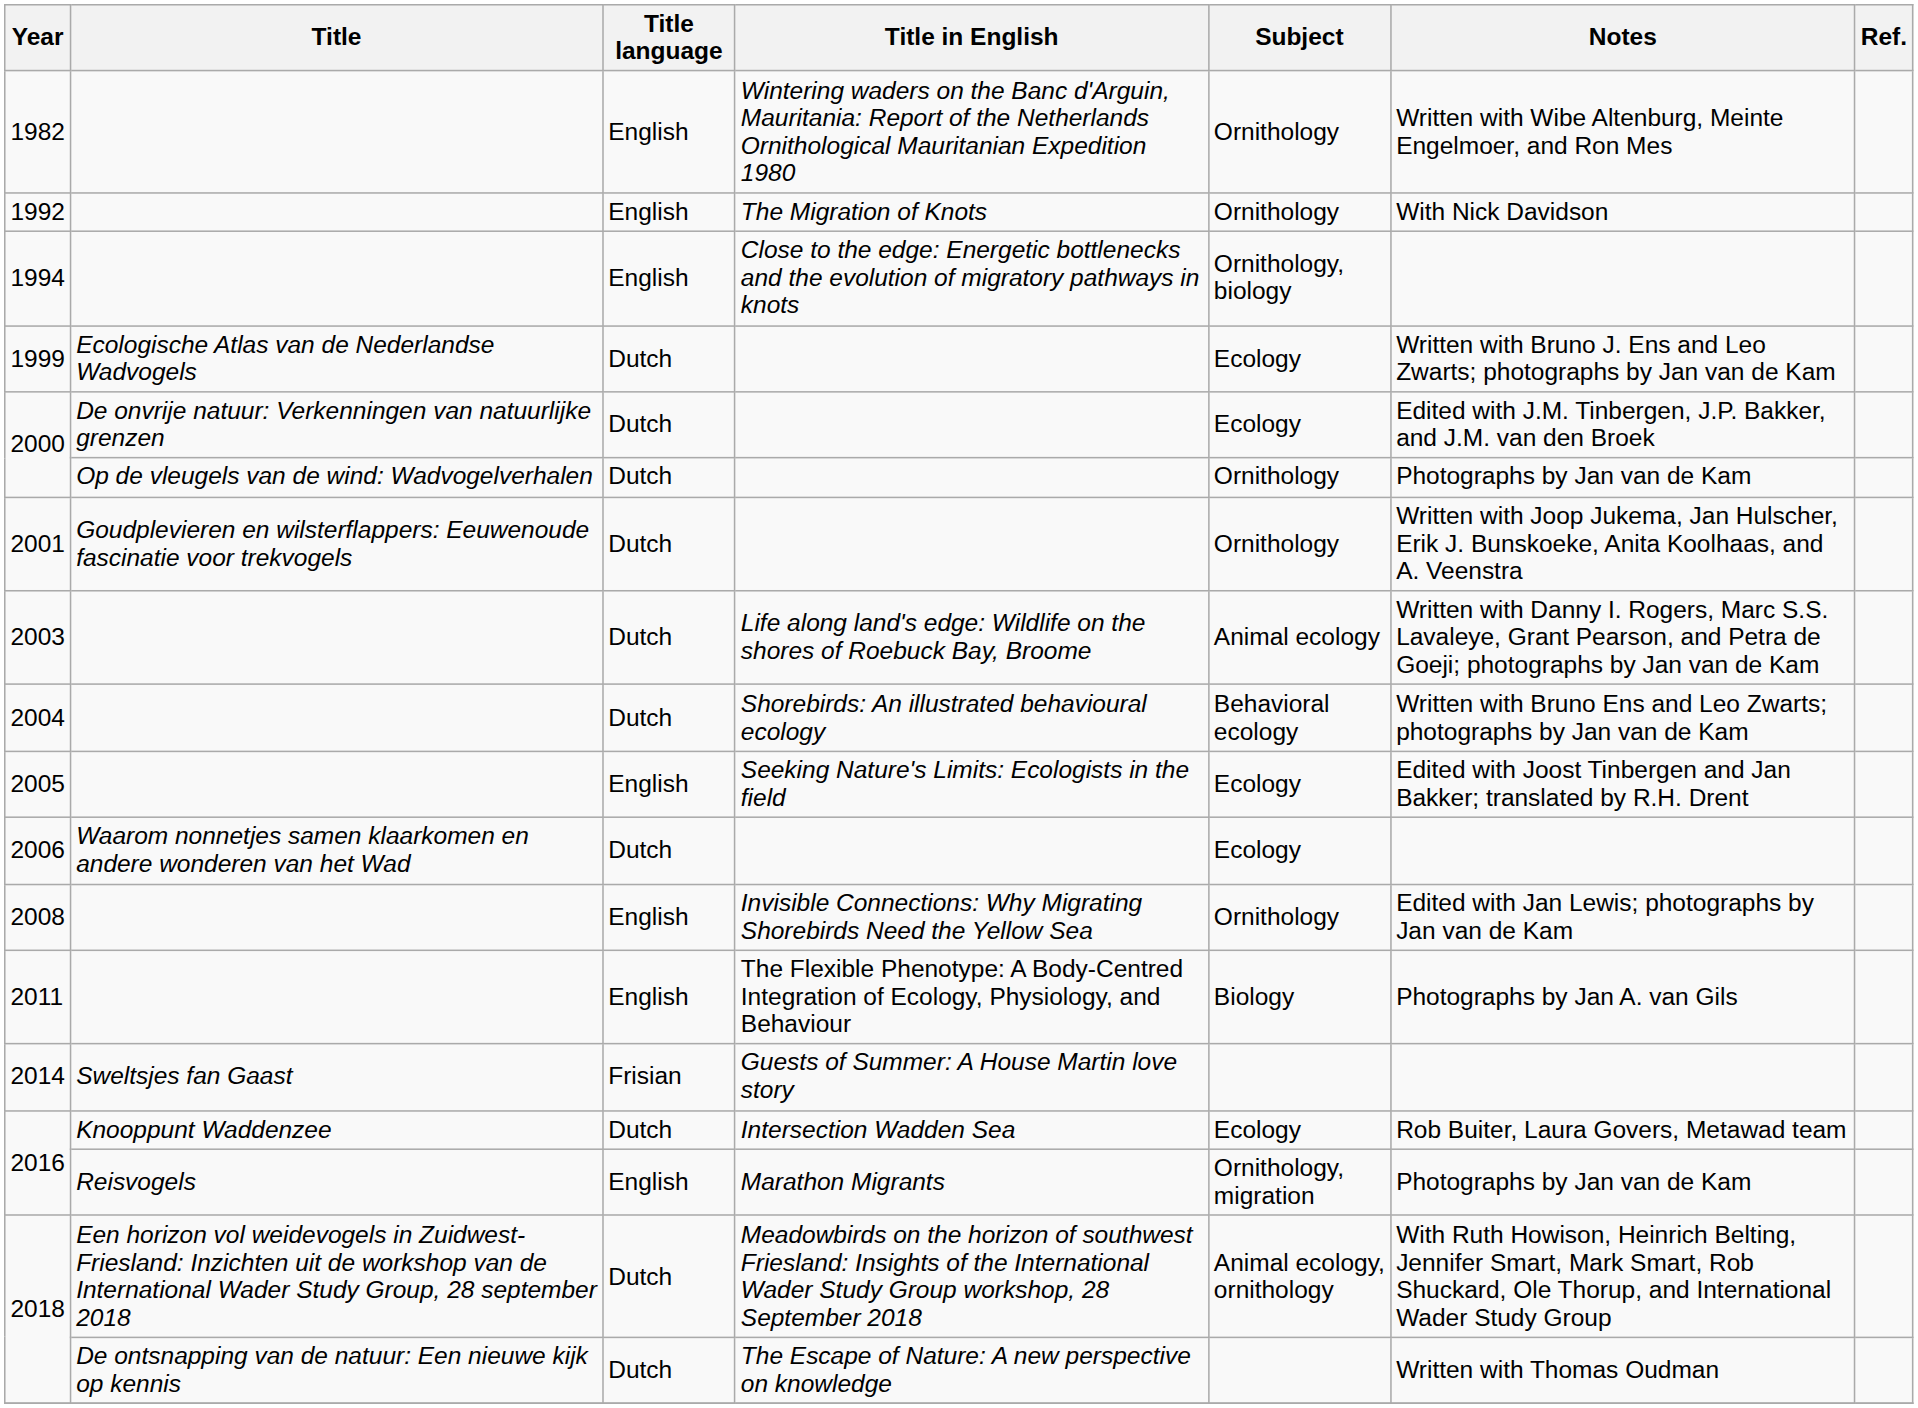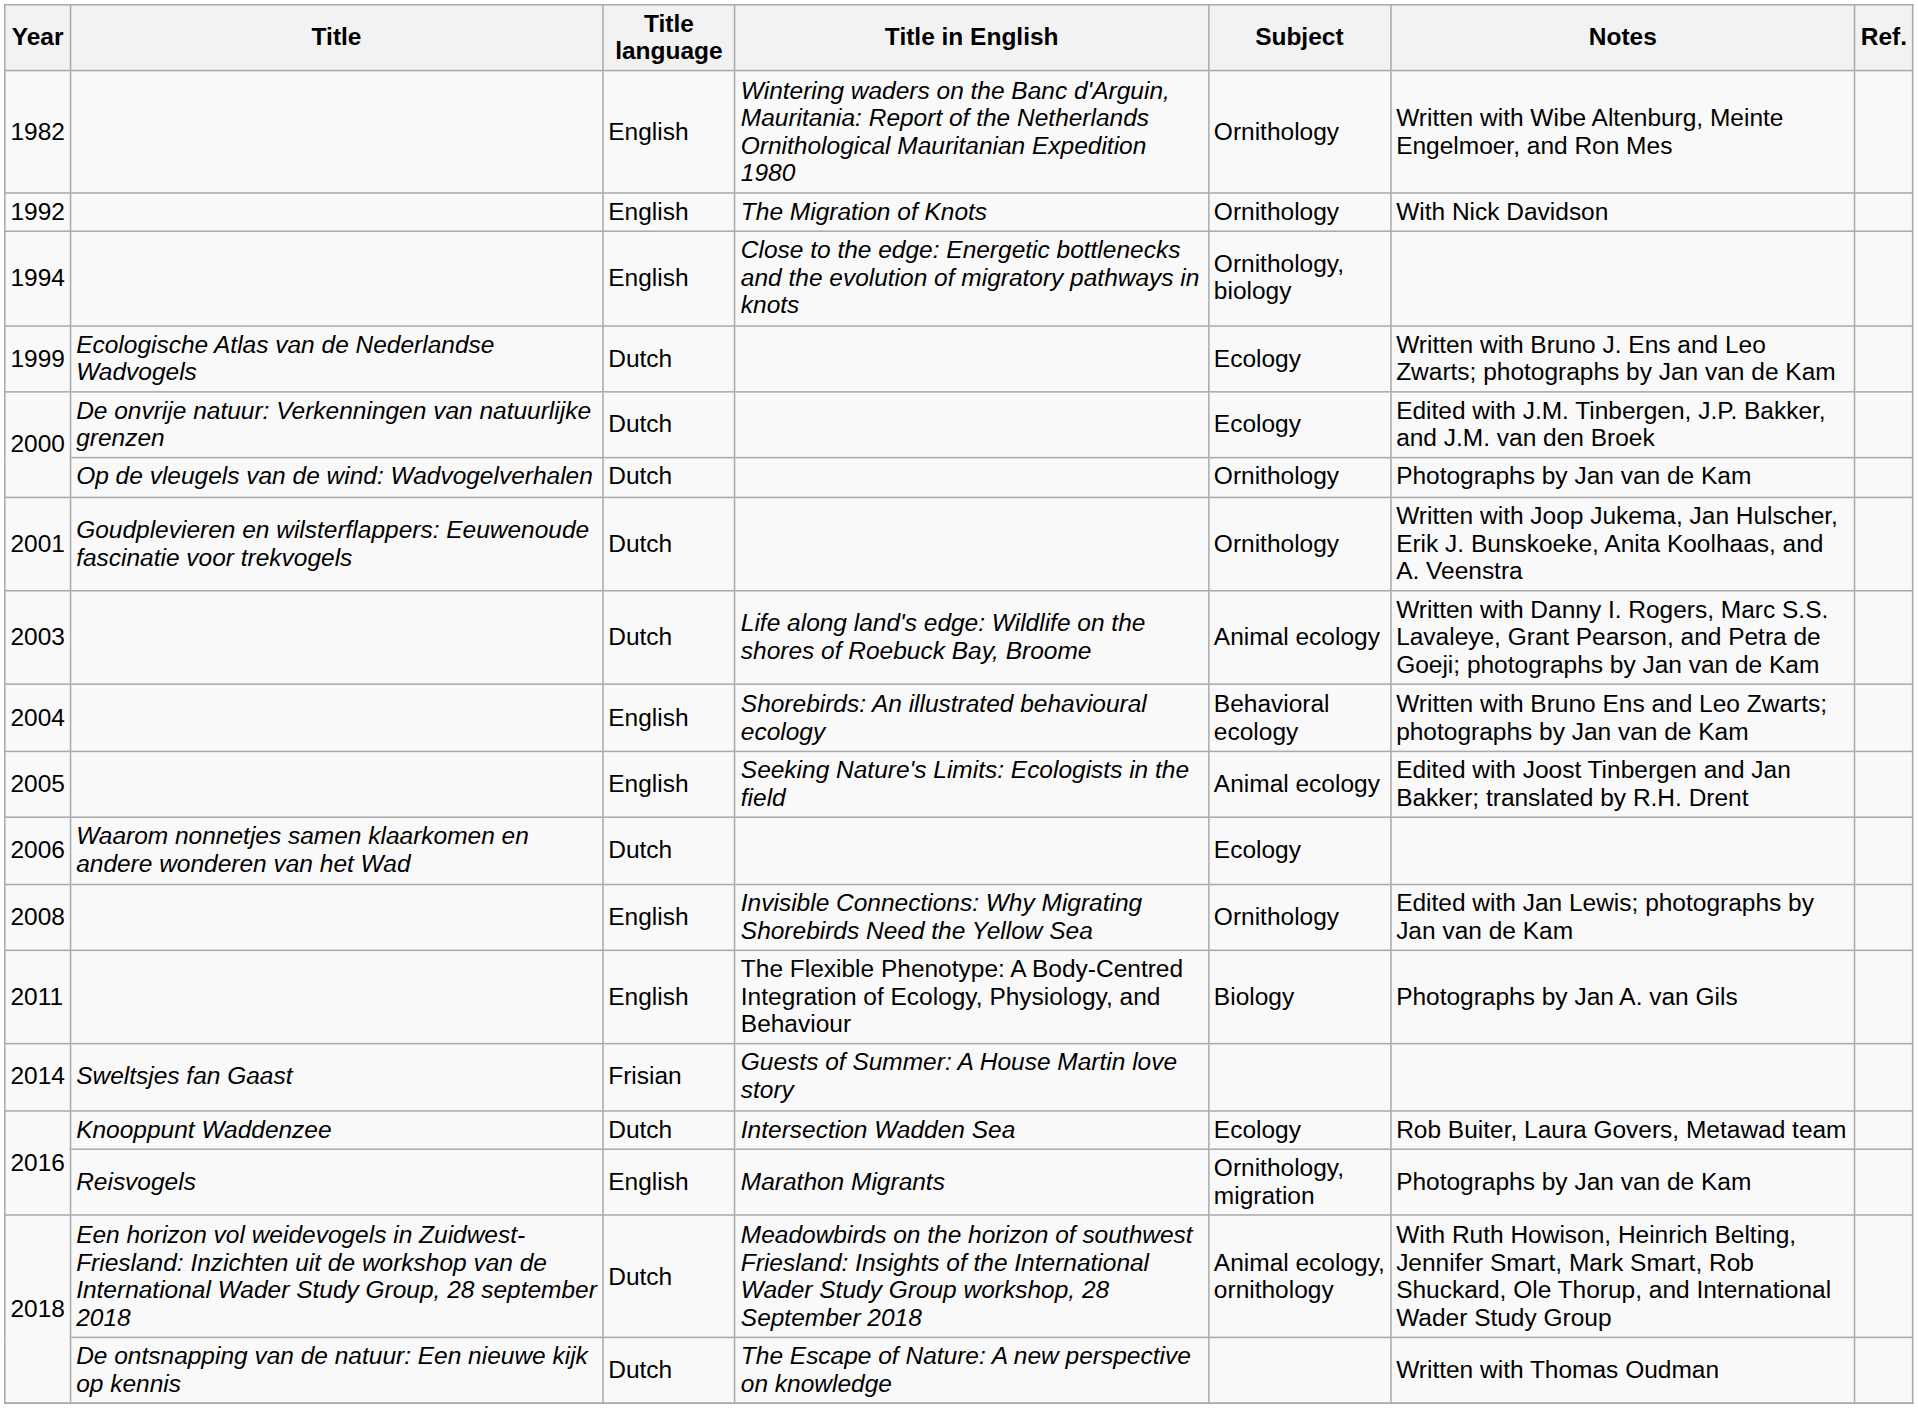2004 | Title language: Dutch -> English
2005 | Subject: Ecology -> Animal ecology
